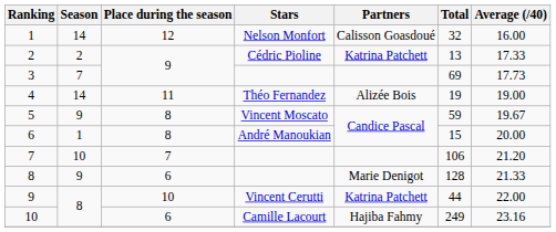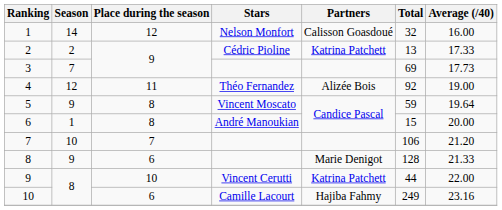4 | Season: 14 -> 12
4 | Total: 19 -> 92
5 | Average (/40): 19.67 -> 19.64
